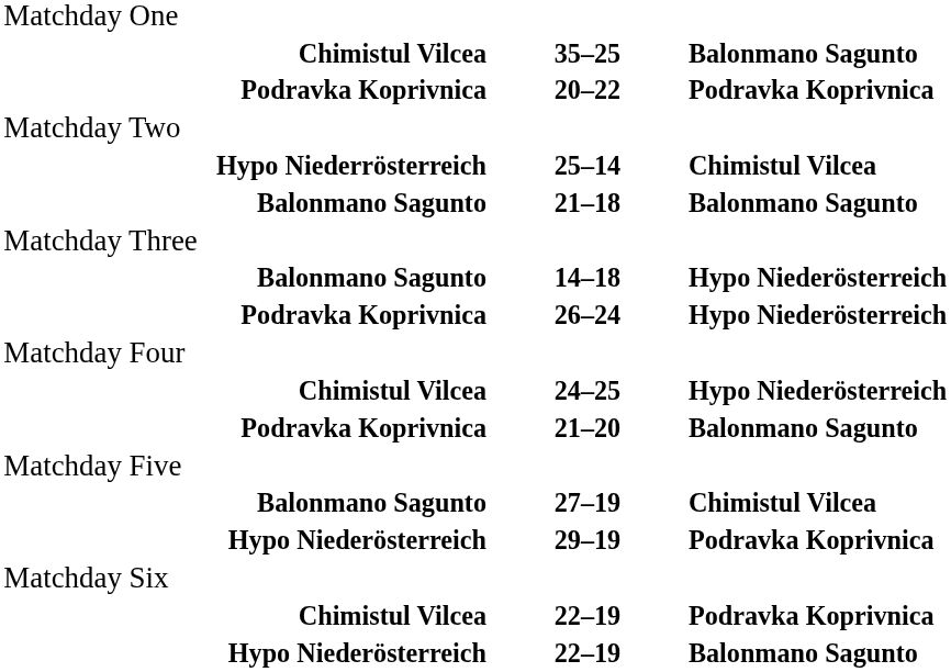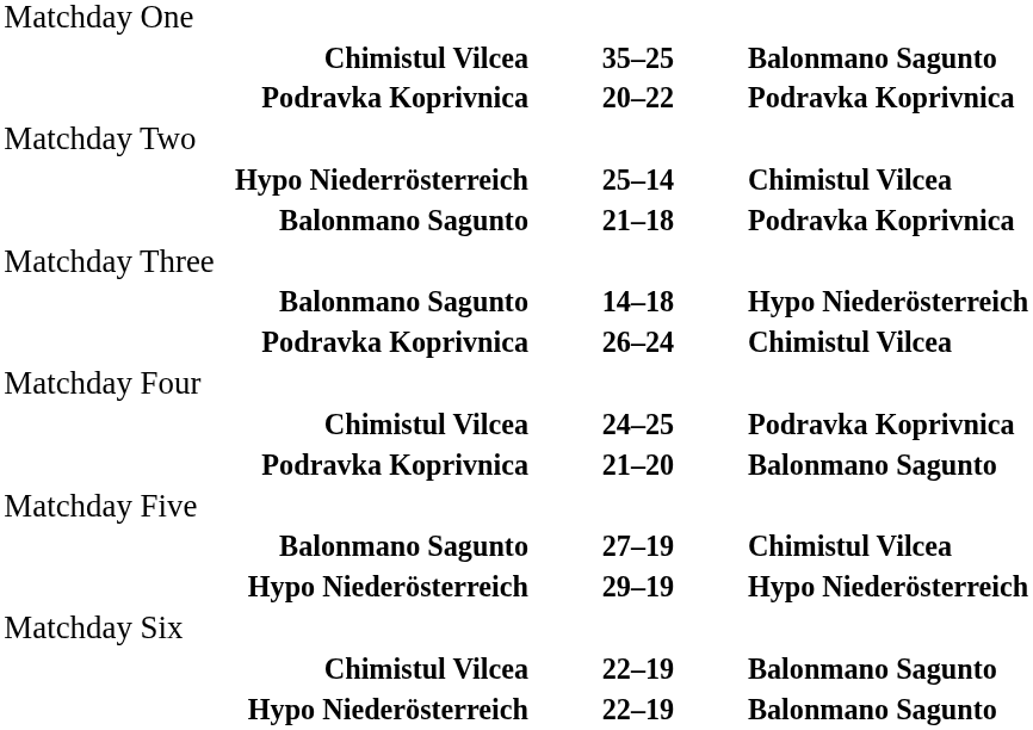21–18 | column 3: Balonmano Sagunto -> Podravka Koprivnica
26–24 | column 3: Hypo Niederösterreich -> Chimistul Vilcea
24–25 | column 3: Hypo Niederösterreich -> Podravka Koprivnica
29–19 | column 3: Podravka Koprivnica -> Hypo Niederösterreich
Chimistul Vilcea / 22–19 | column 3: Podravka Koprivnica -> Balonmano Sagunto
